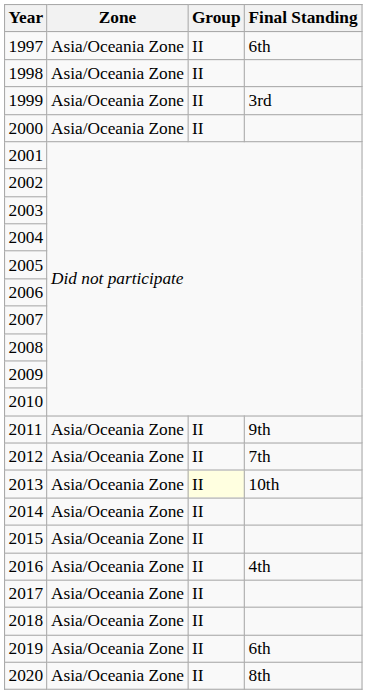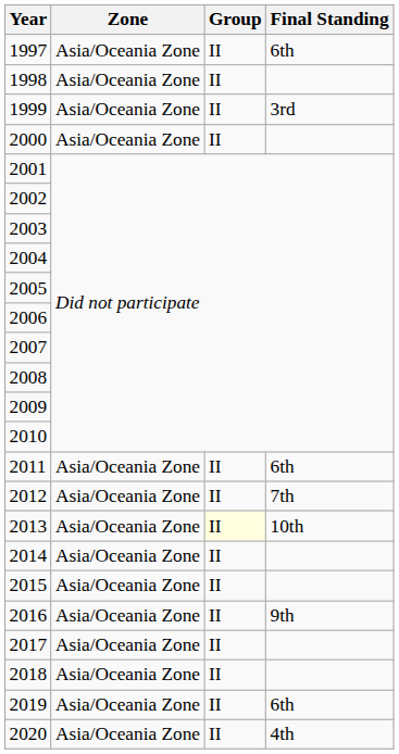2011 | Final Standing: 9th -> 6th
2016 | Final Standing: 4th -> 9th
2020 | Final Standing: 8th -> 4th
